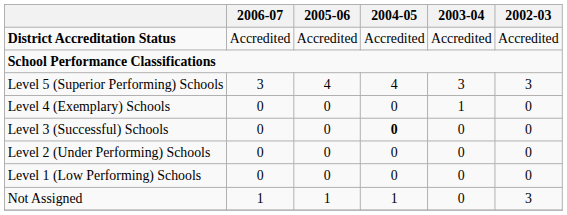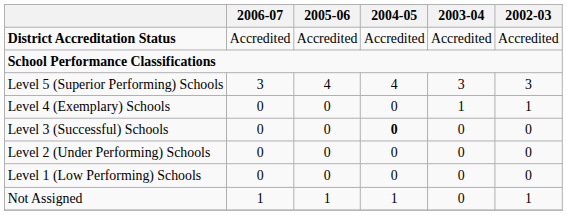Level 4 (Exemplary) Schools | 2002-03: 0 -> 1
Not Assigned | 2002-03: 3 -> 1
